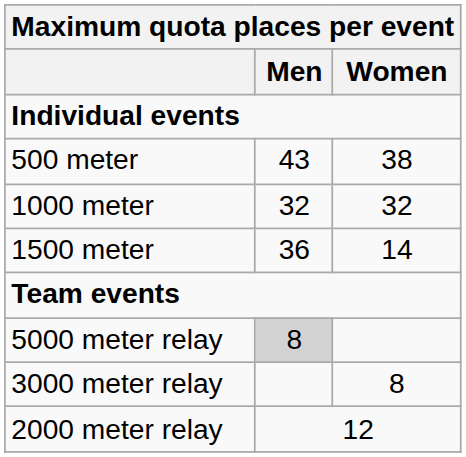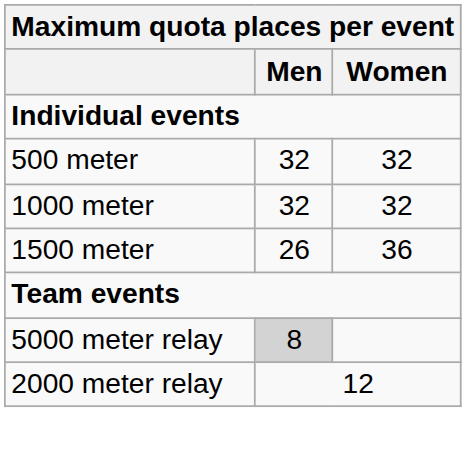500 meter | Men: 43 -> 32
500 meter | Women: 38 -> 32
1500 meter | Men: 36 -> 26
1500 meter | Women: 14 -> 36
- row: 3000 meter relay | 8
